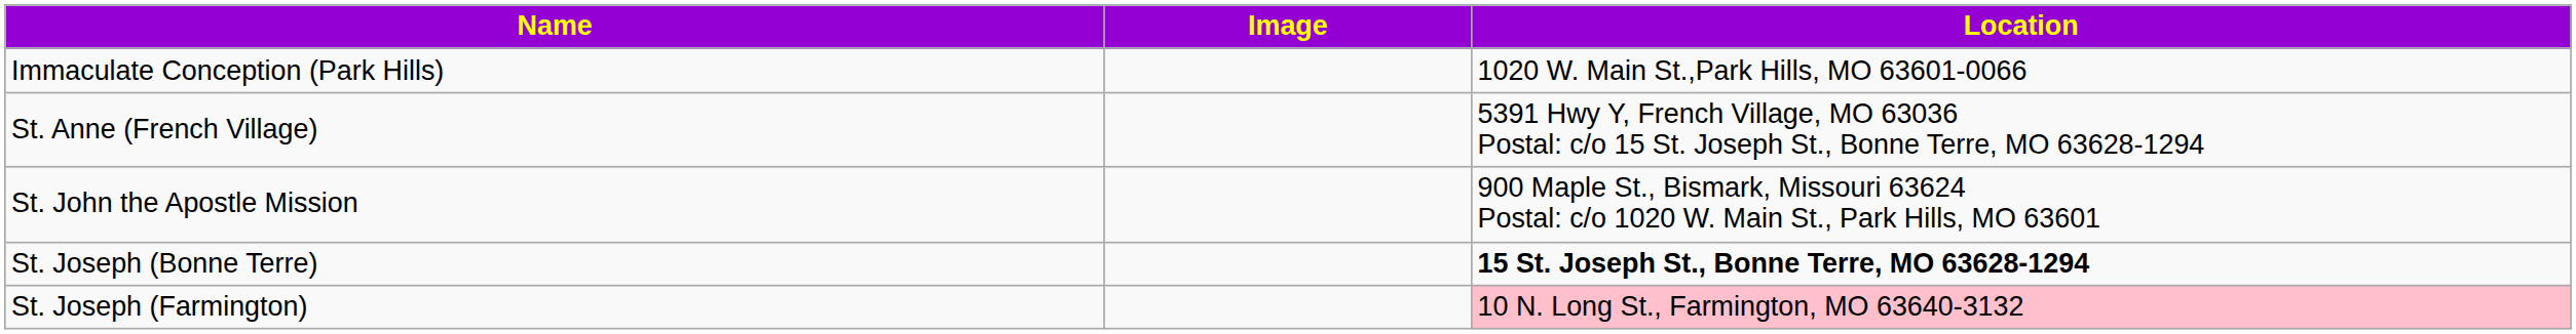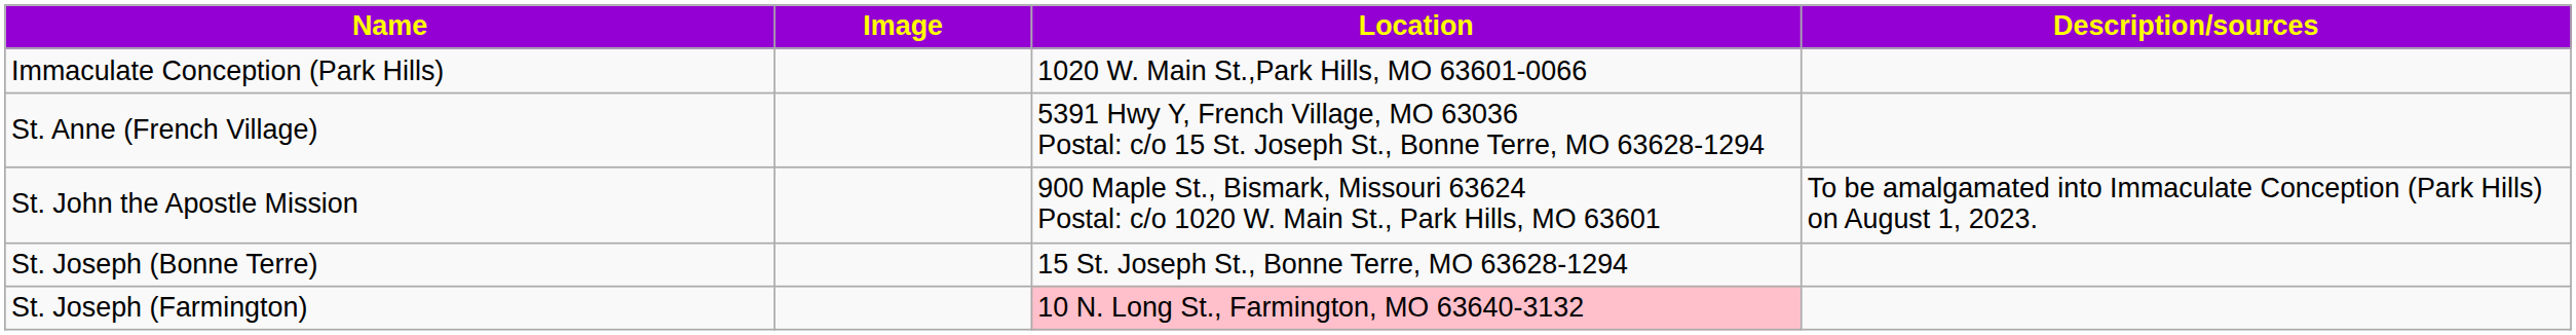+ column: Description/sources | To be amalgamated into Immaculate Conception (Park Hills) on August 1, 2023.
St. Joseph (Bonne Terre) | Location: bold -> normal
